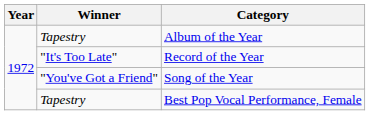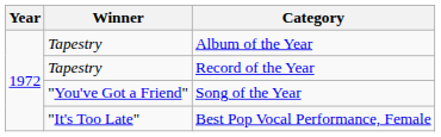Record of the Year | Winner: "It's Too Late" -> Tapestry
Best Pop Vocal Performance, Female | Winner: Tapestry -> "It's Too Late"
